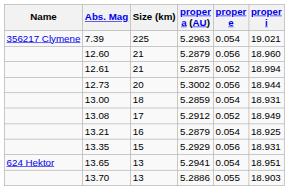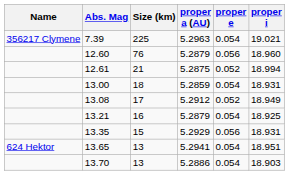12.60 | Size (km): 21 -> 76
- row: 12.73 | 20 | 5.3002 | 0.056 | 18.944
13.70 | proper e: 0.055 -> 0.054
